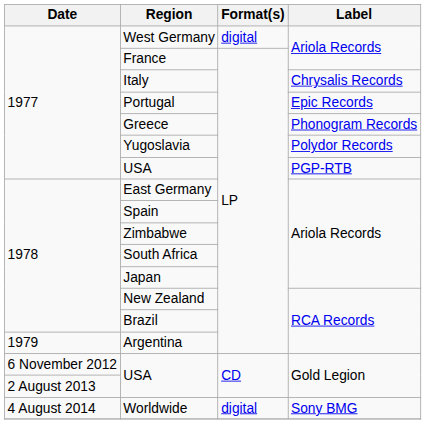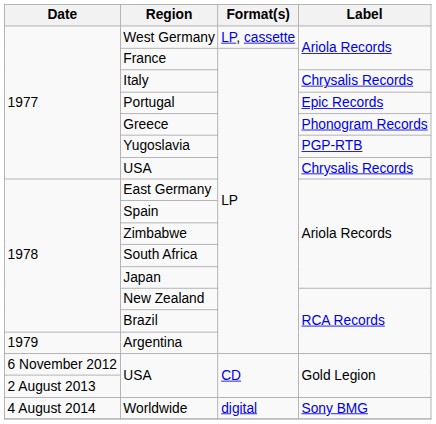West Germany | Format(s): digital -> LP, cassette
Yugoslavia | Label: Polydor Records -> PGP-RTB
1977 / USA | Label: PGP-RTB -> Chrysalis Records
